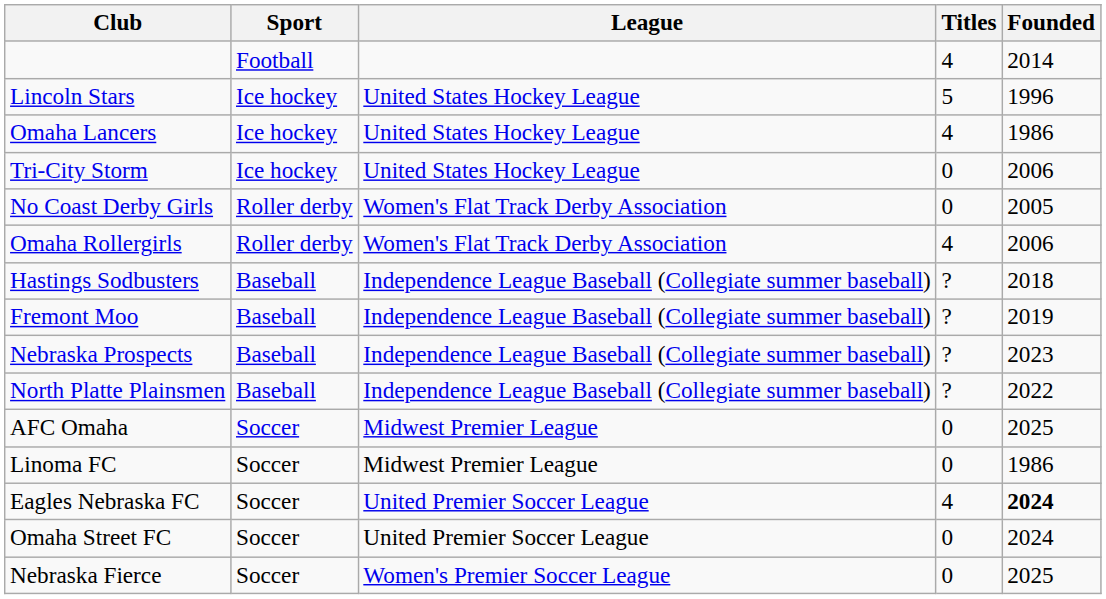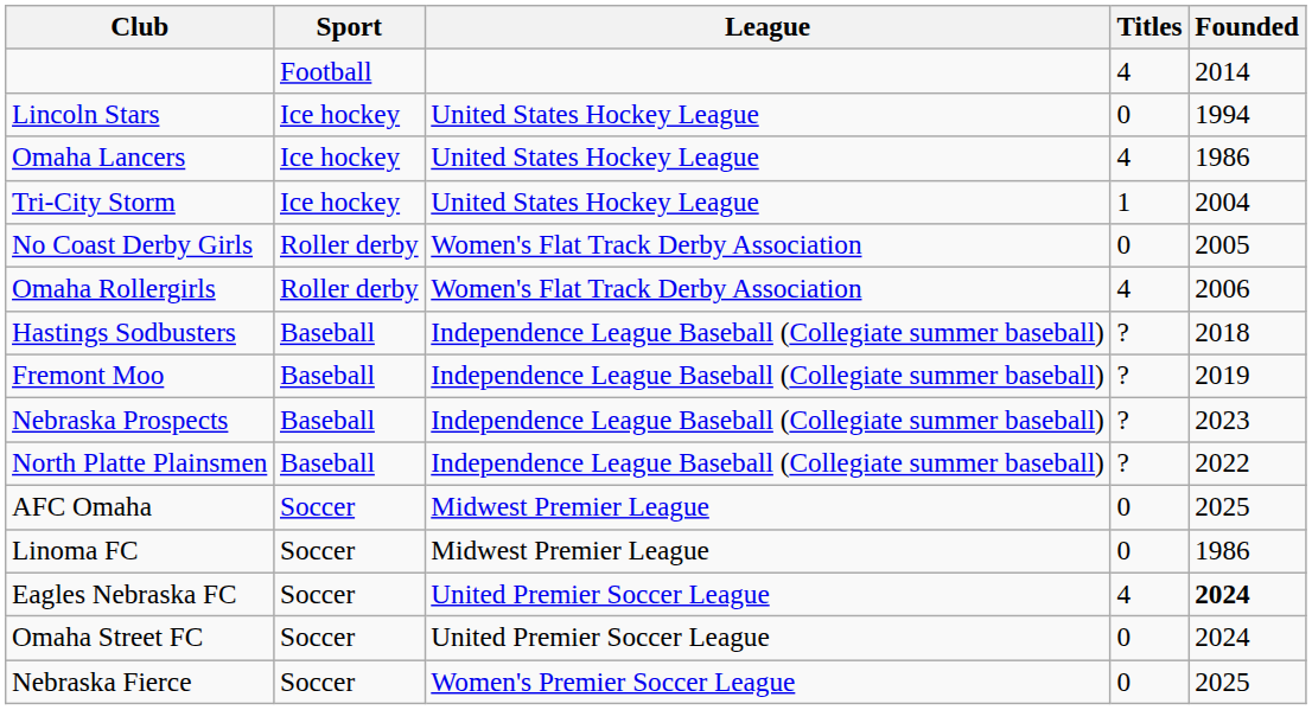Lincoln Stars | Titles: 5 -> 0
Lincoln Stars | Founded: 1996 -> 1994
Tri-City Storm | Titles: 0 -> 1
Tri-City Storm | Founded: 2006 -> 2004
